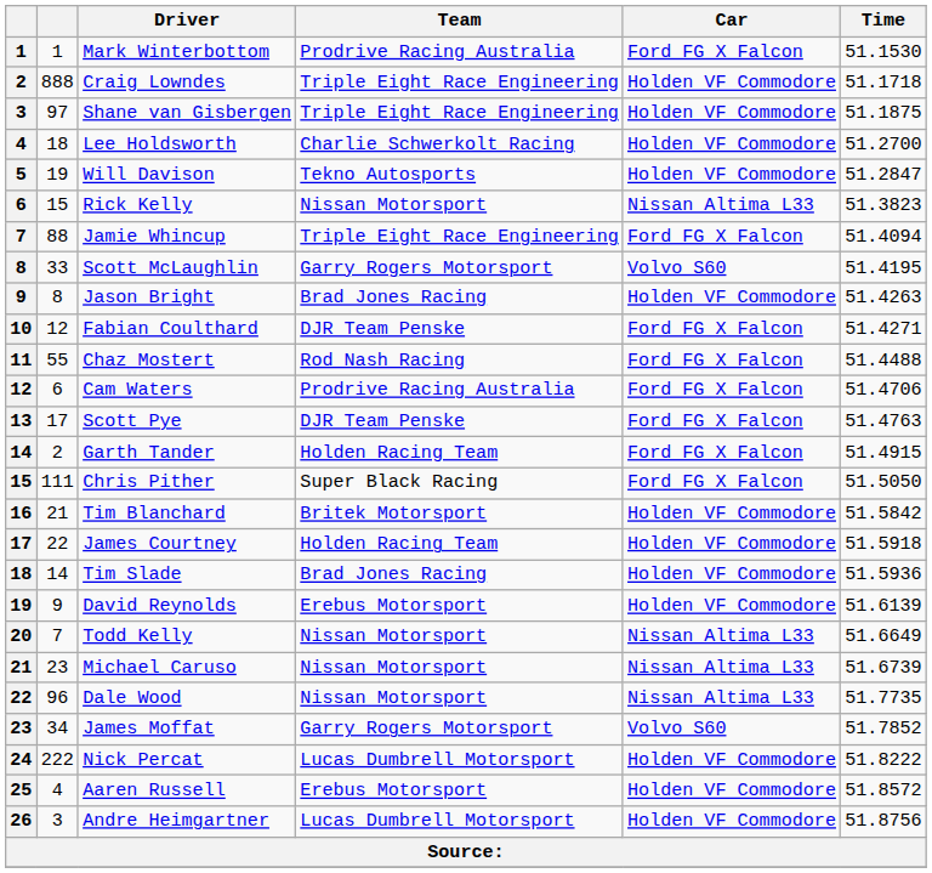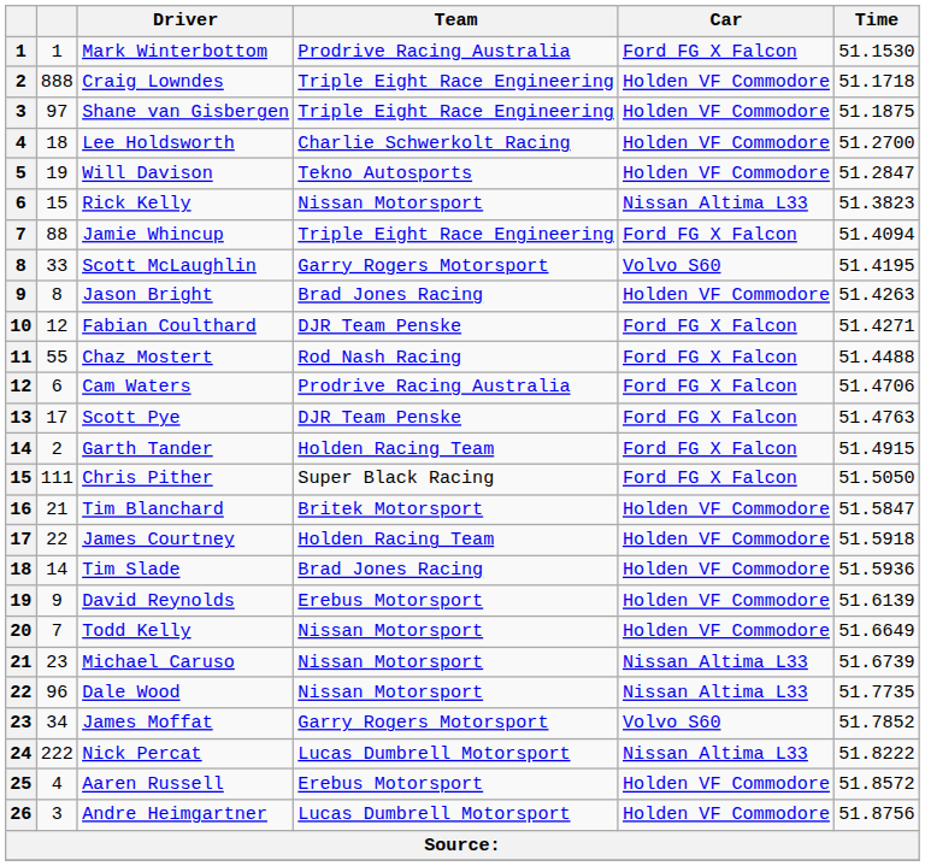Tim Blanchard | Time: 51.5842 -> 51.5847
Todd Kelly | Car: Nissan Altima L33 -> Holden VF Commodore
Nick Percat | Car: Holden VF Commodore -> Nissan Altima L33
